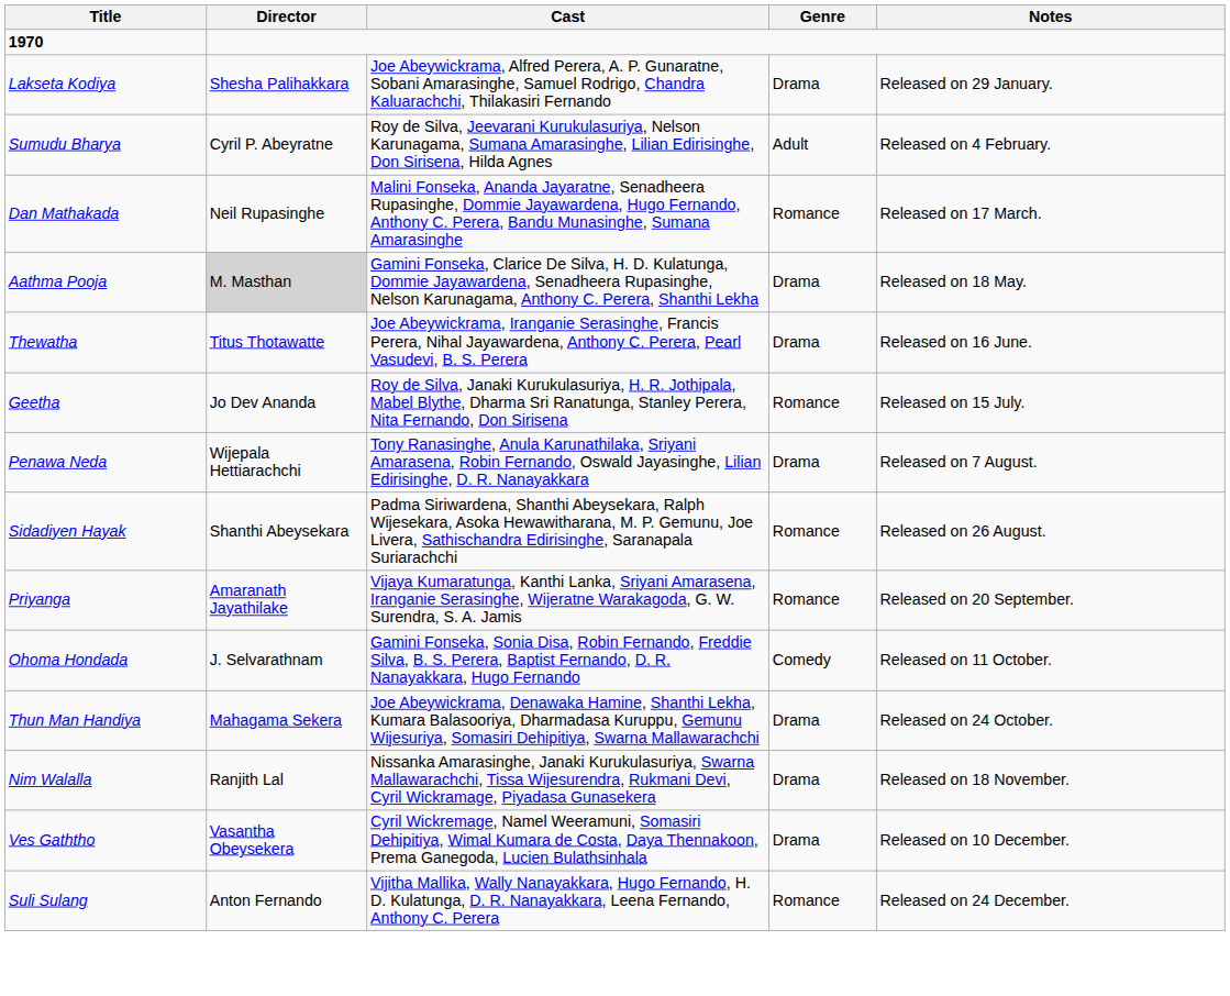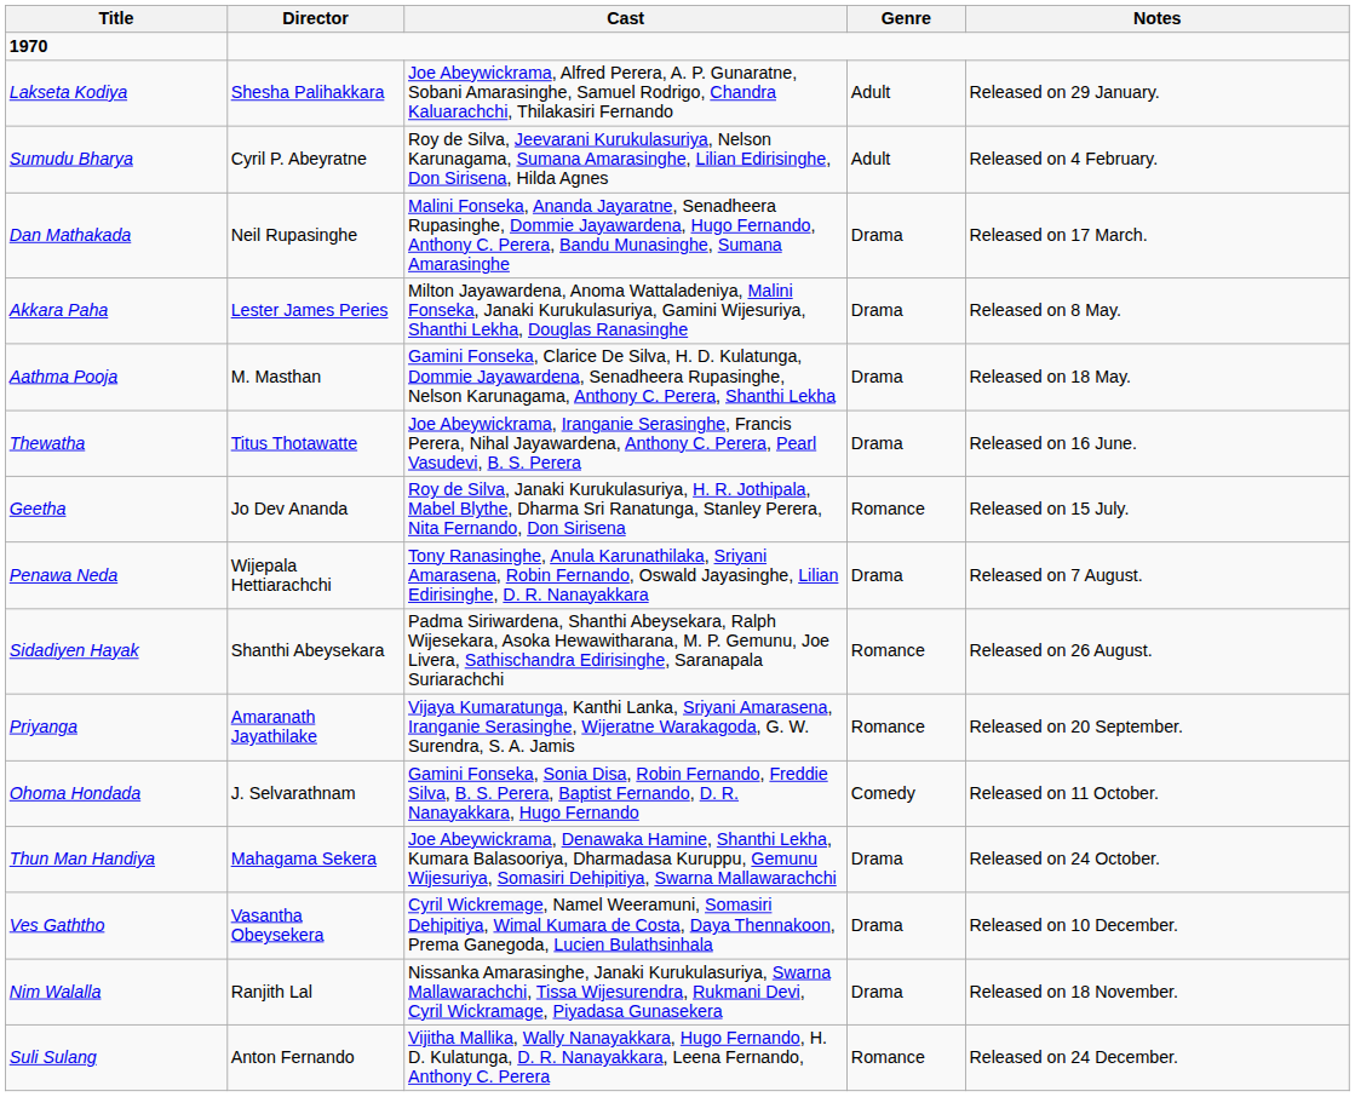Lakseta Kodiya | Genre: Drama -> Adult
Dan Mathakada | Genre: Romance -> Drama
+ row: Akkara Paha | Lester James Peries | Milton Jayawardena, Anoma Wattaladeniya, Malini Fonseka, Janaki Kurukulasuriya, Gamini Wijesuriya, Shanthi Lekha, Douglas Ranasinghe | Drama | Released on 8 May.
Aathma Pooja | Director: lightgrey background -> no background
rows swapped: Nim Walalla <-> Ves Gaththo
